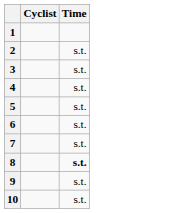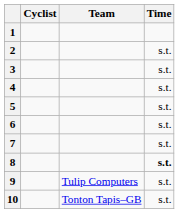+ column: Team | Tulip Computers | Tonton Tapis–GB
